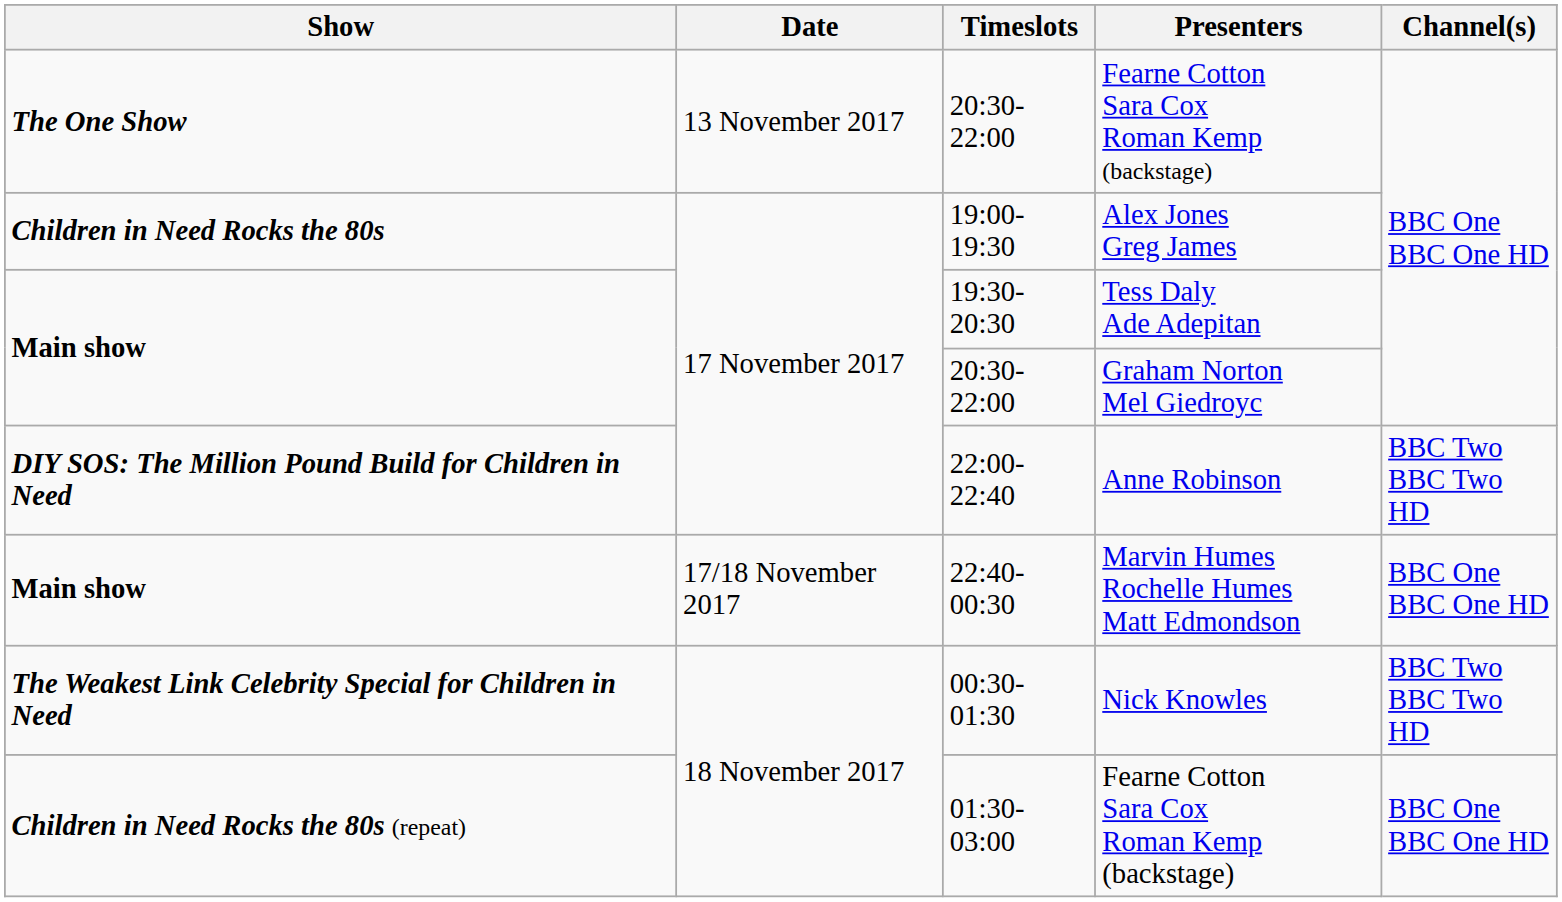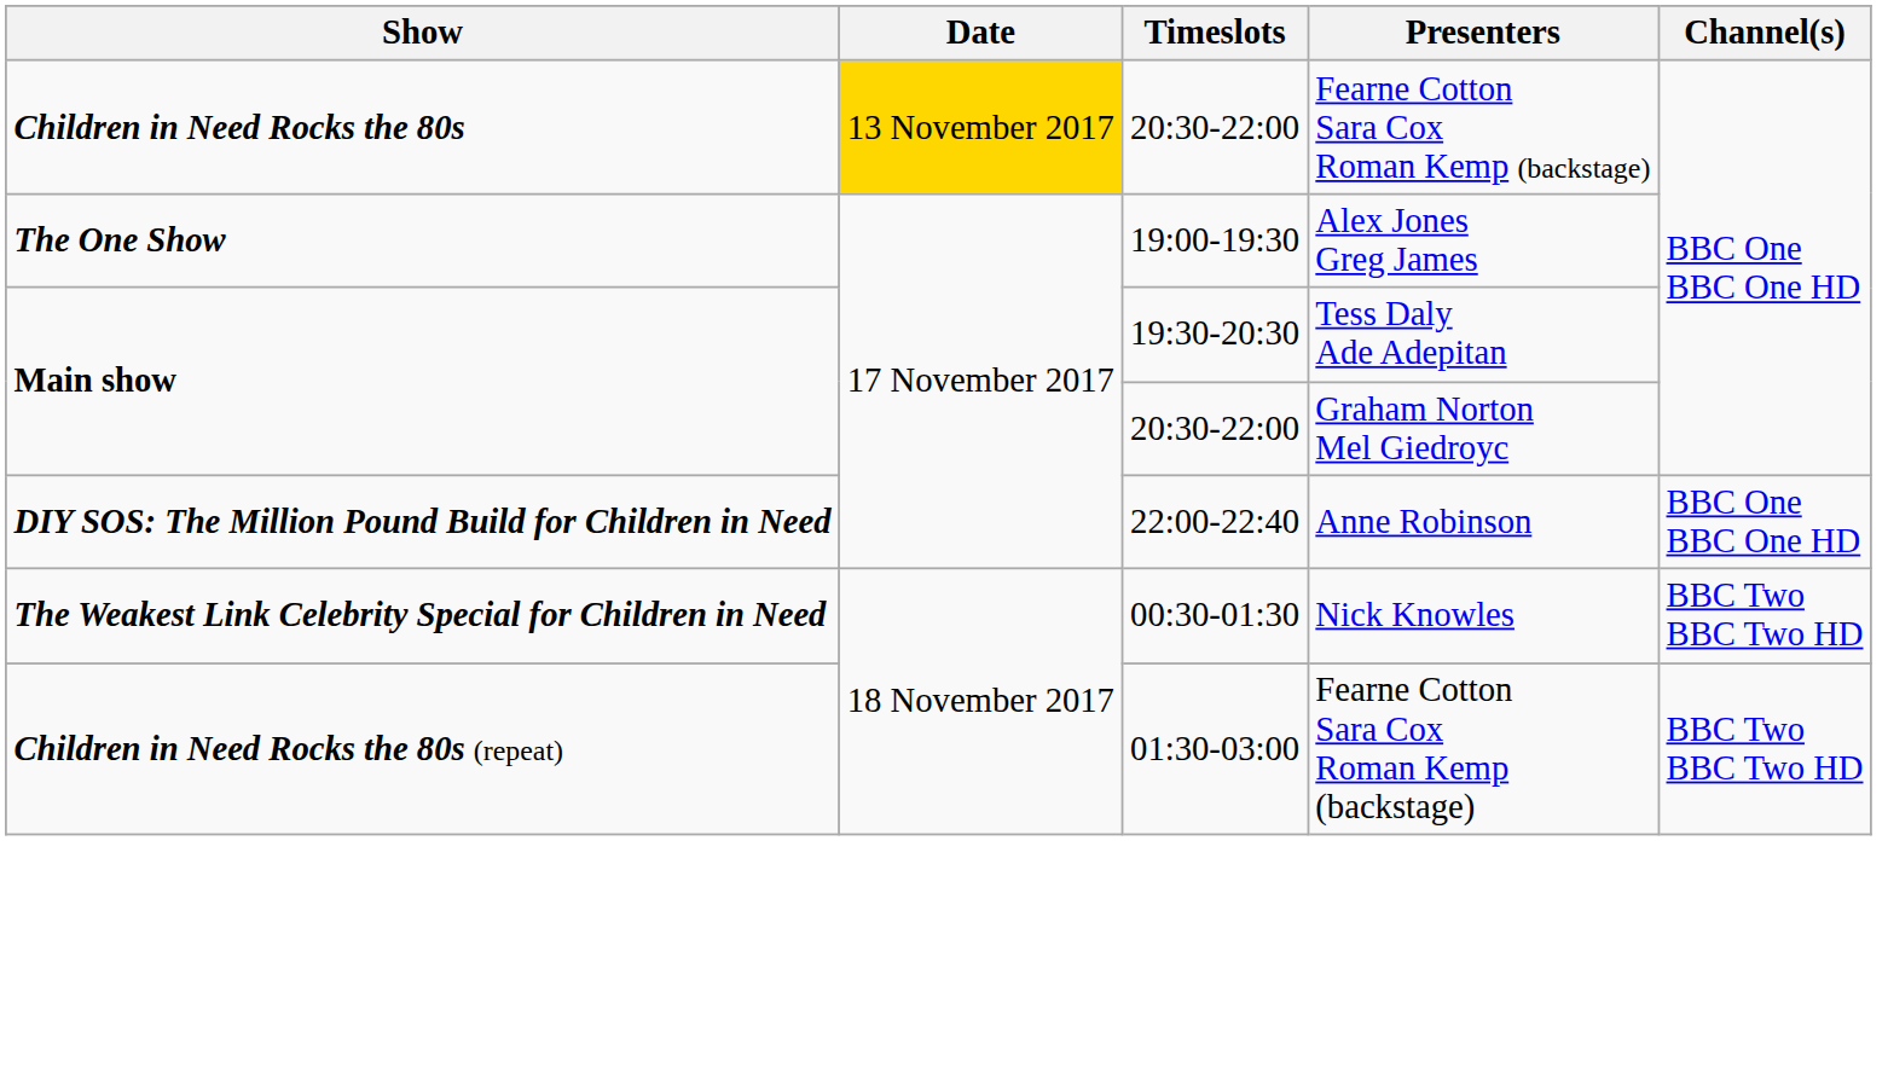20:30-22:00 / Fearne Cotton Sara Cox Roman Kemp (backstage) | Show: The One Show -> Children in Need Rocks the 80s
20:30-22:00 / Fearne Cotton Sara Cox Roman Kemp (backstage) | Date: no background -> gold background
19:00-19:30 | Show: Children in Need Rocks the 80s -> The One Show
22:00-22:40 | Channel(s): BBC Two BBC Two HD -> BBC One BBC One HD
- row: Main show | 17/18 November 2017 | 22:40-00:30 | Marvin Humes Rochelle Humes Matt Edmondson | BBC One BBC One HD
01:30-03:00 | Channel(s): BBC One BBC One HD -> BBC Two BBC Two HD
